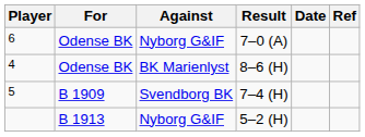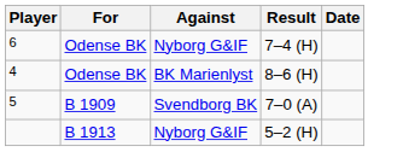- column: Ref
6 | Result: 7–0 (A) -> 7–4 (H)
5 | Result: 7–4 (H) -> 7–0 (A)
